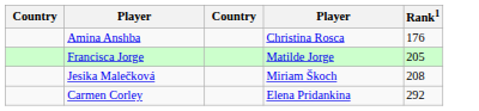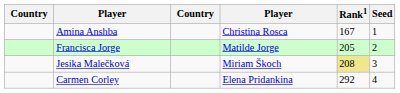+ column: Seed | 1 | 2 | 3 | 4
Amina Anshba | Rank1: 176 -> 167
Jesika Malečková | Rank1: no background -> khaki background
